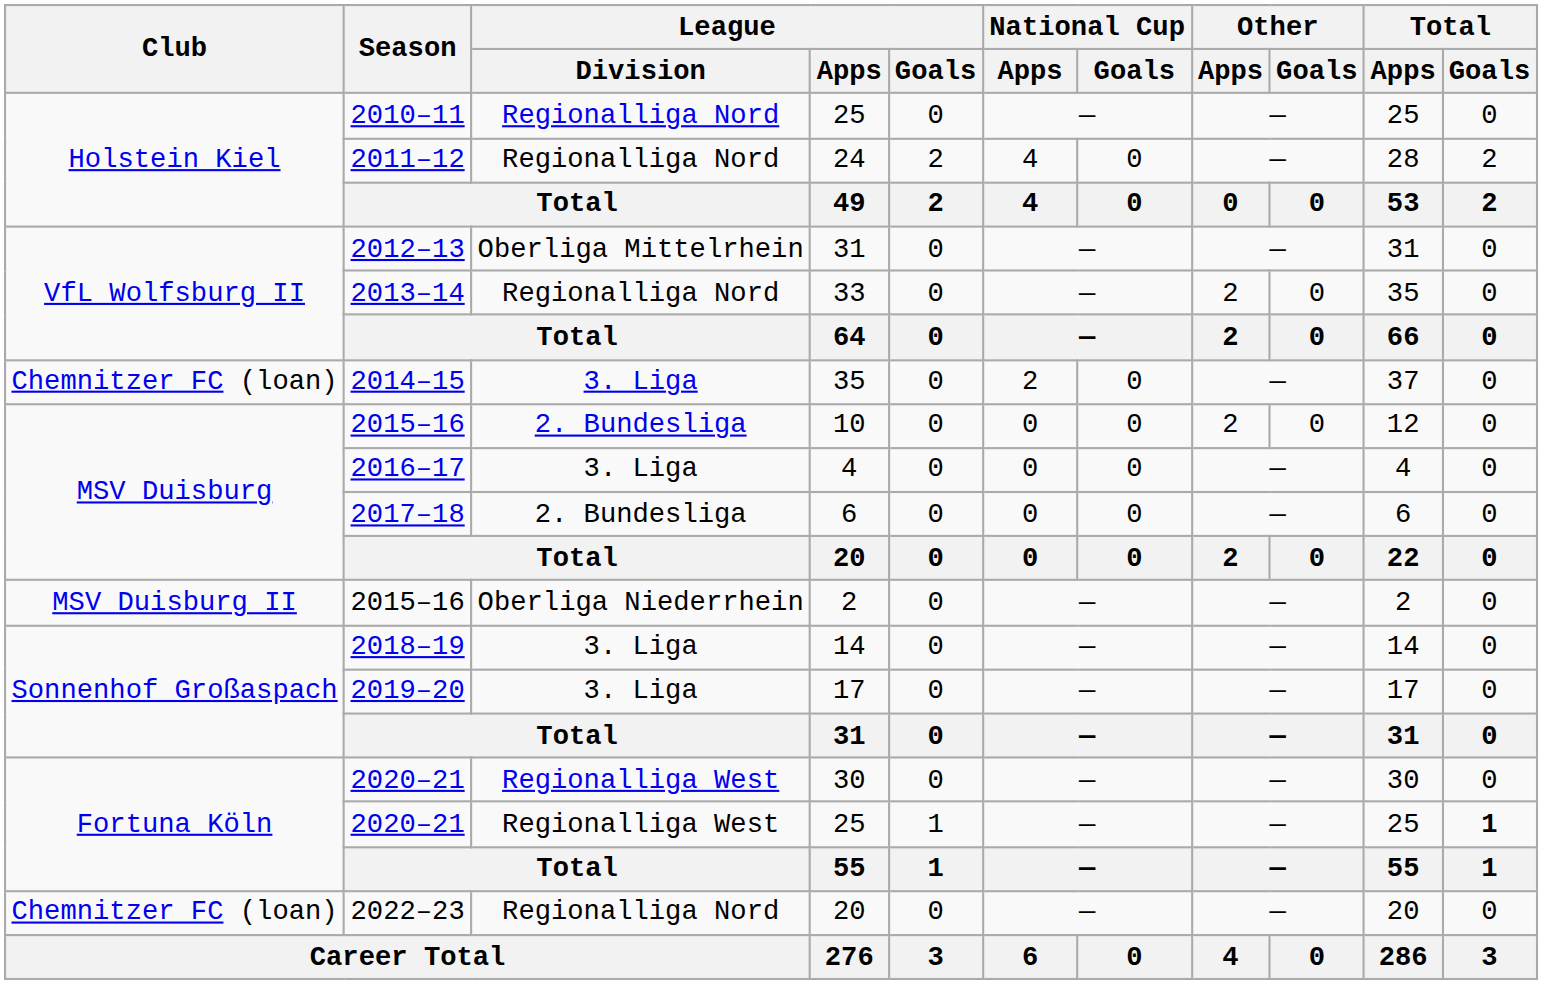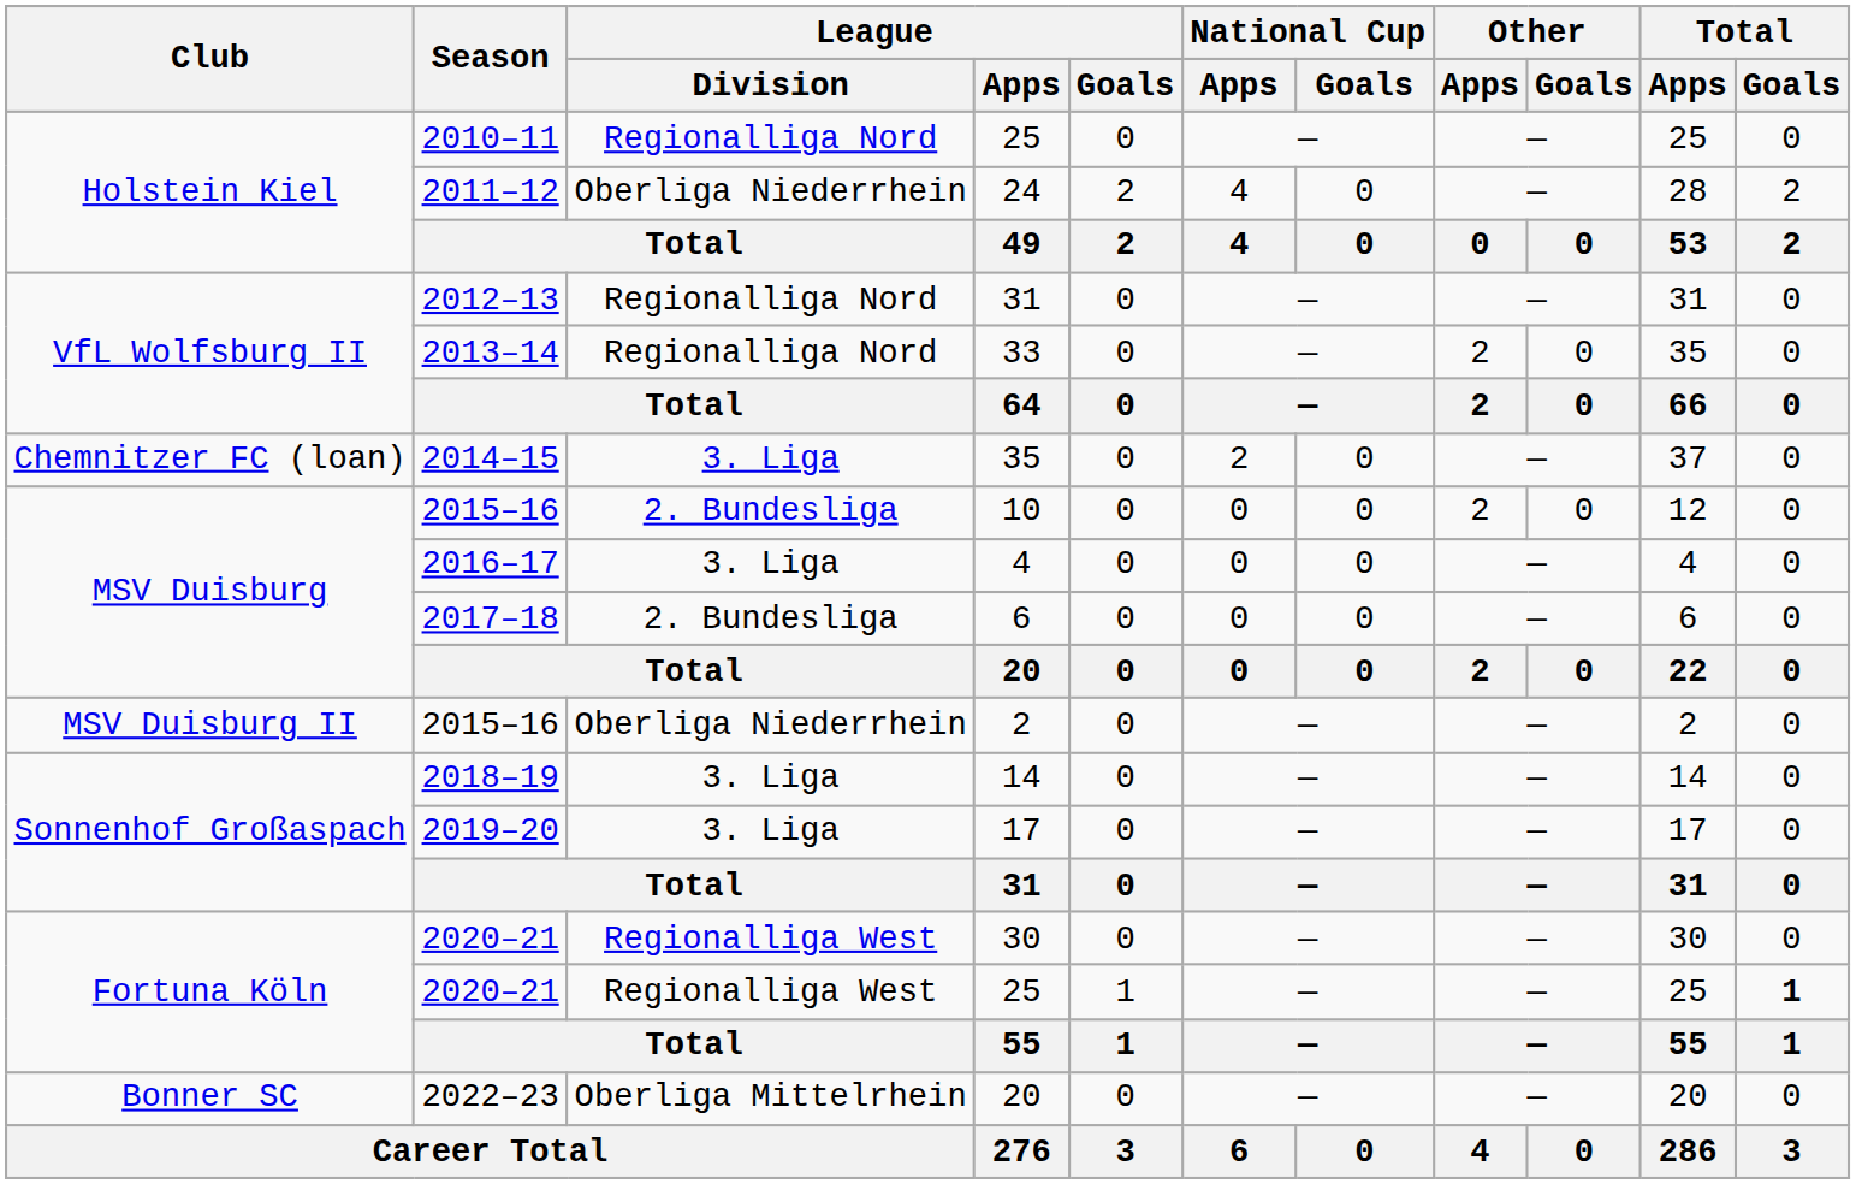24 | League / Division: Regionalliga Nord -> Oberliga Niederrhein
2012–13 / 31 | League / Division: Oberliga Mittelrhein -> Regionalliga Nord
2022–23 / 20 | Club: Chemnitzer FC (loan) -> Bonner SC
2022–23 / 20 | League / Division: Regionalliga Nord -> Oberliga Mittelrhein
